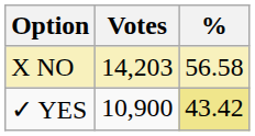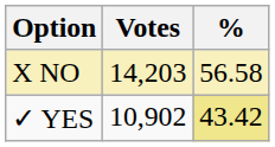✓ YES | Votes: 10,900 -> 10,902
